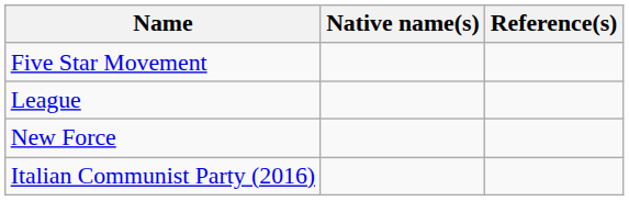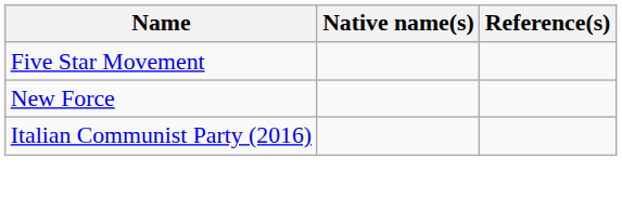- row: League
